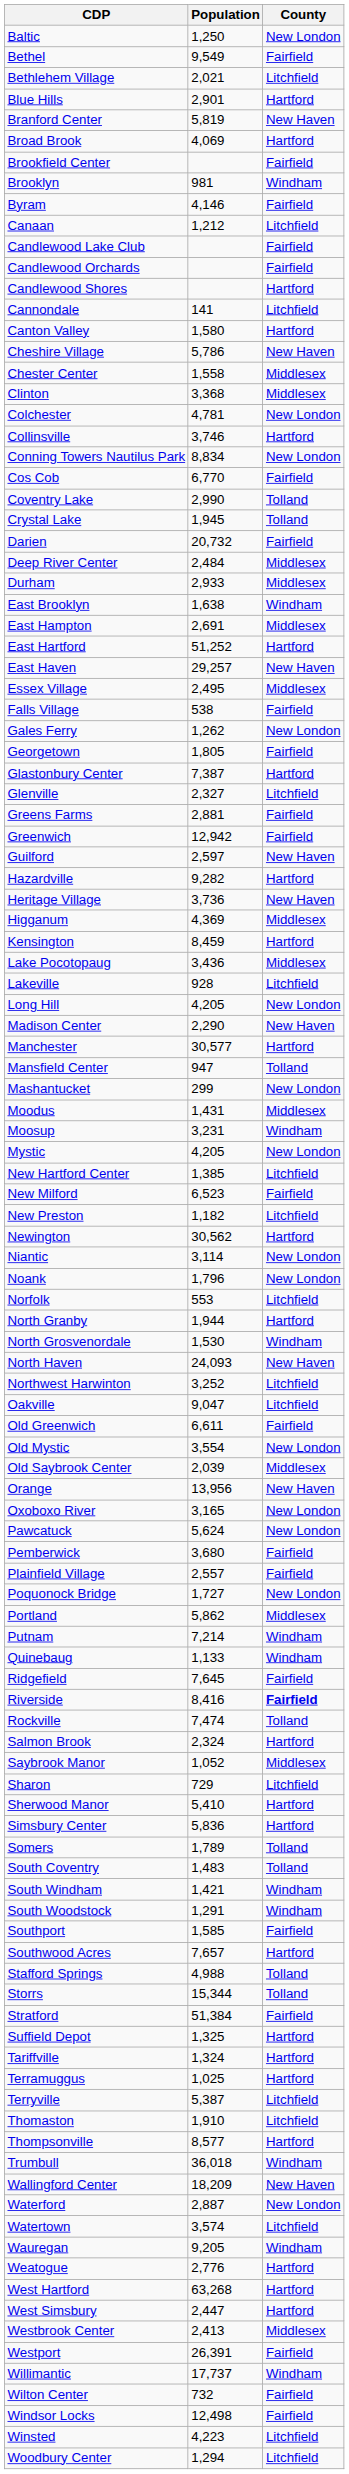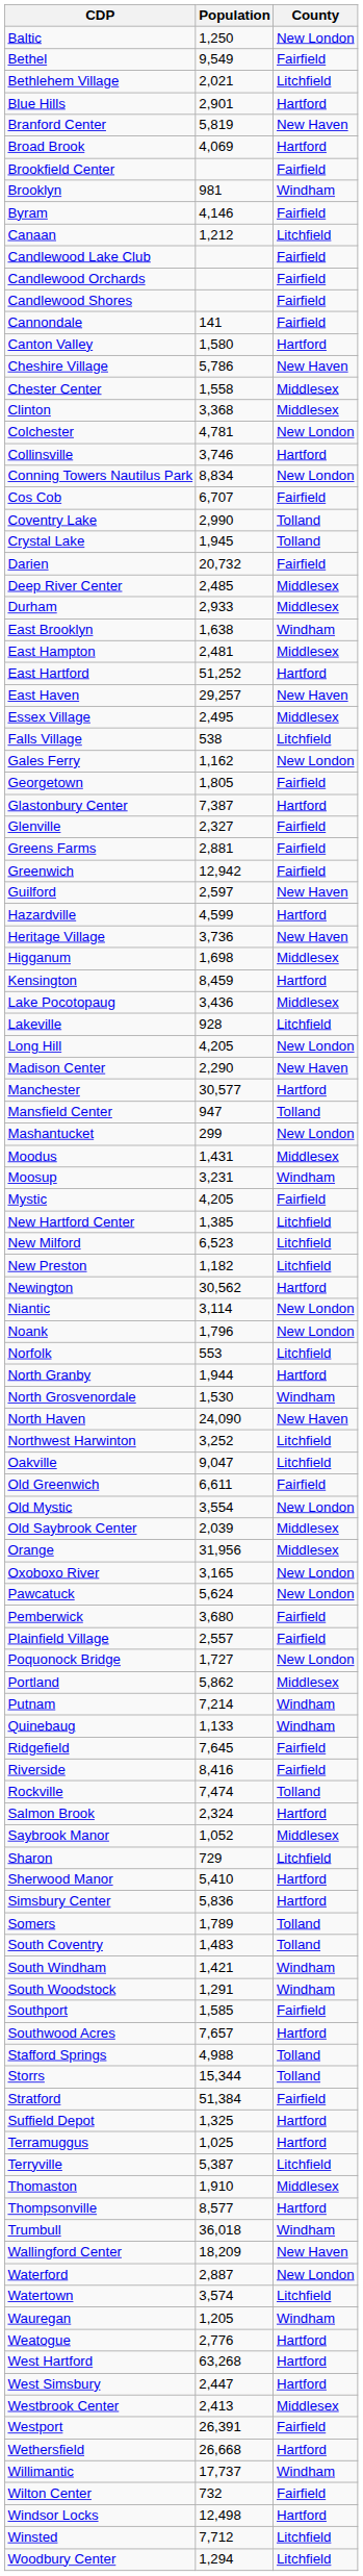Candlewood Shores | County: Hartford -> Fairfield
Cannondale | County: Litchfield -> Fairfield
Cos Cob | Population: 6,770 -> 6,707
Deep River Center | Population: 2,484 -> 2,485
East Hampton | Population: 2,691 -> 2,481
Falls Village | County: Fairfield -> Litchfield
Gales Ferry | Population: 1,262 -> 1,162
Glenville | County: Litchfield -> Fairfield
Hazardville | Population: 9,282 -> 4,599
Higganum | Population: 4,369 -> 1,698
Mystic | County: New London -> Fairfield
New Milford | County: Fairfield -> Litchfield
North Haven | Population: 24,093 -> 24,090
Orange | Population: 13,956 -> 31,956
Orange | County: New Haven -> Middlesex
Riverside | County: bold -> normal
- row: Tariffville | 1,324 | Hartford
Thomaston | County: Litchfield -> Middlesex
Wauregan | Population: 9,205 -> 1,205
+ row: Wethersfield | 26,668 | Hartford
Windsor Locks | County: Fairfield -> Hartford
Winsted | Population: 4,223 -> 7,712
